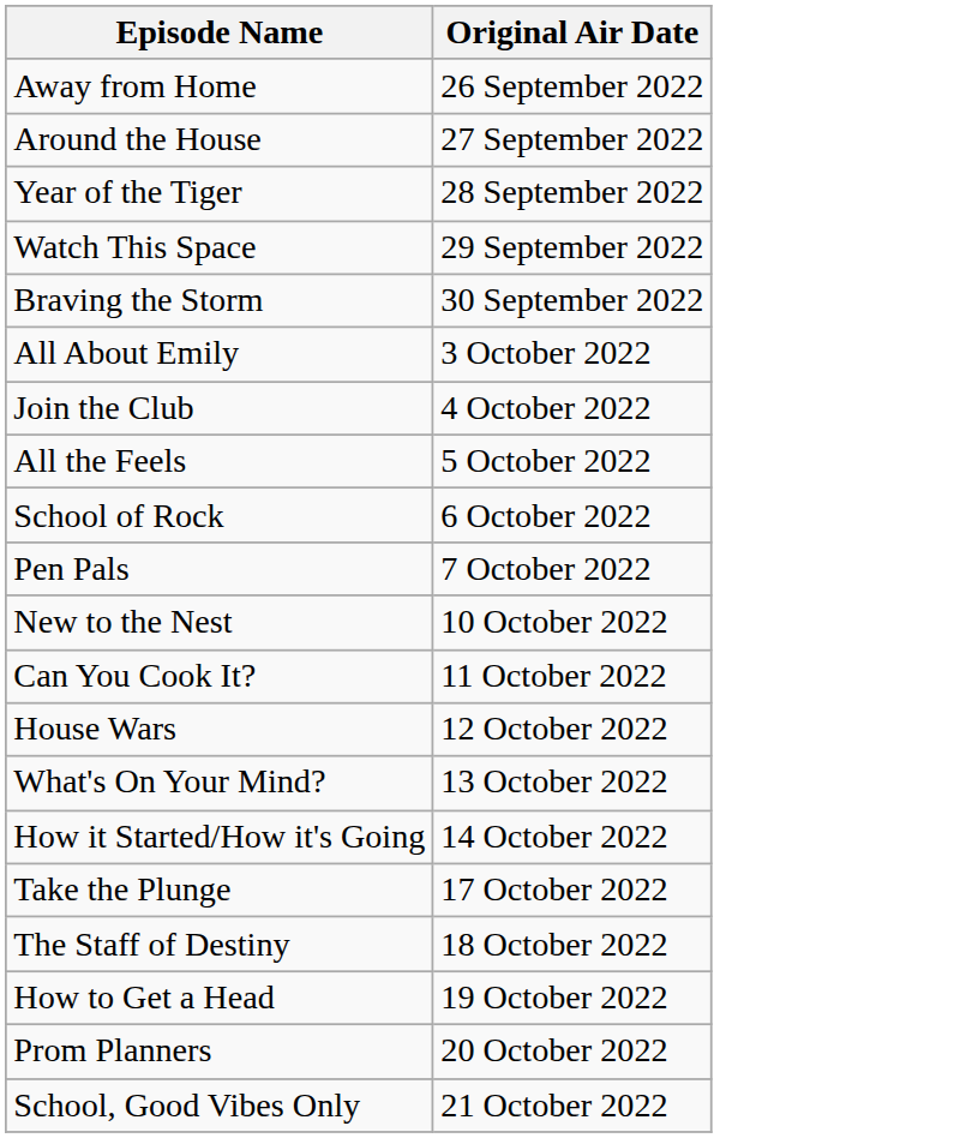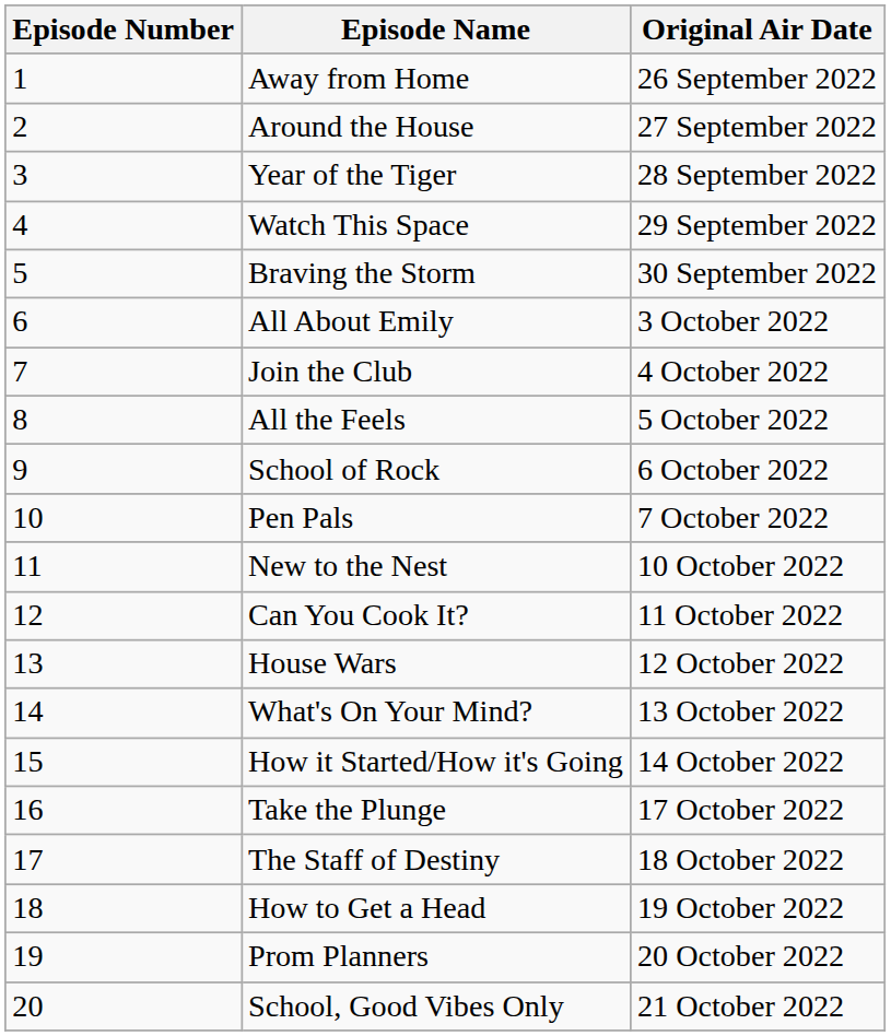+ column: Episode Number | 1 | 2 | 3 | 4 | 5 | 6 | 7 | 8 | 9 | 10 | 11 | 12 | 13 | 14 | 15 | 16 | 17 | 18 | 19 | 20
